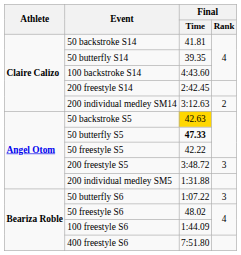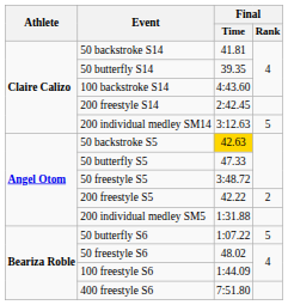200 individual medley SM14 | Final / Rank: 2 -> 5
50 butterfly S5 | Final / Time: bold -> normal
50 freestyle S5 | Final / Time: 42.22 -> 3:48.72
200 freestyle S5 | Final / Time: 3:48.72 -> 42.22
200 freestyle S5 | Final / Rank: 3 -> 2
50 butterfly S6 | Final / Rank: 3 -> 5
